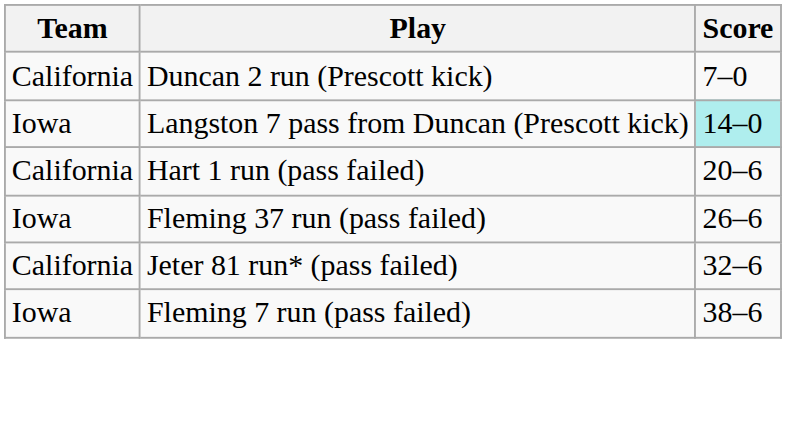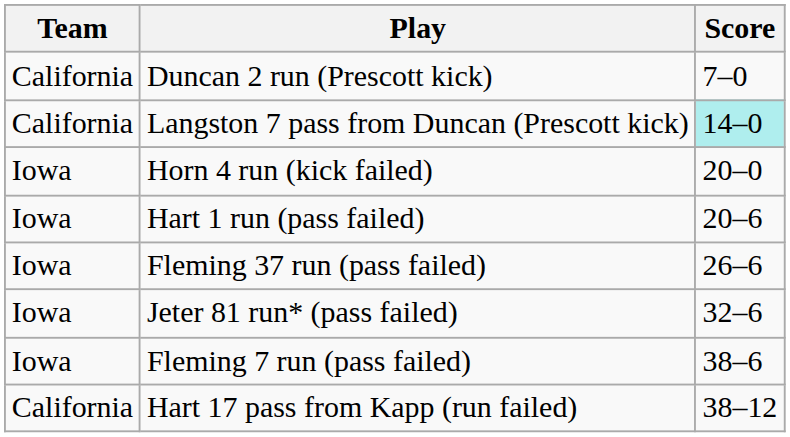Langston 7 pass from Duncan (Prescott kick) | Team: Iowa -> California
+ row: Iowa | Horn 4 run (kick failed) | 20–0
Hart 1 run (pass failed) | Team: California -> Iowa
Jeter 81 run* (pass failed) | Team: California -> Iowa
+ row: California | Hart 17 pass from Kapp (run failed) | 38–12
